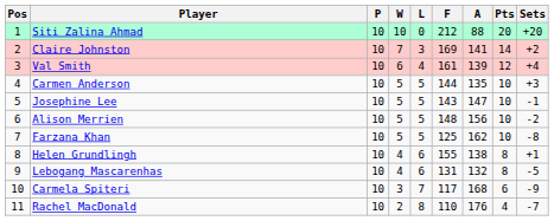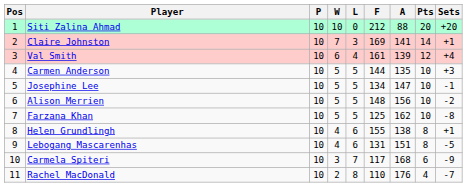Claire Johnston | Sets: +2 -> +1
Josephine Lee | F: 143 -> 134
Lebogang Mascarenhas | A: 132 -> 151
